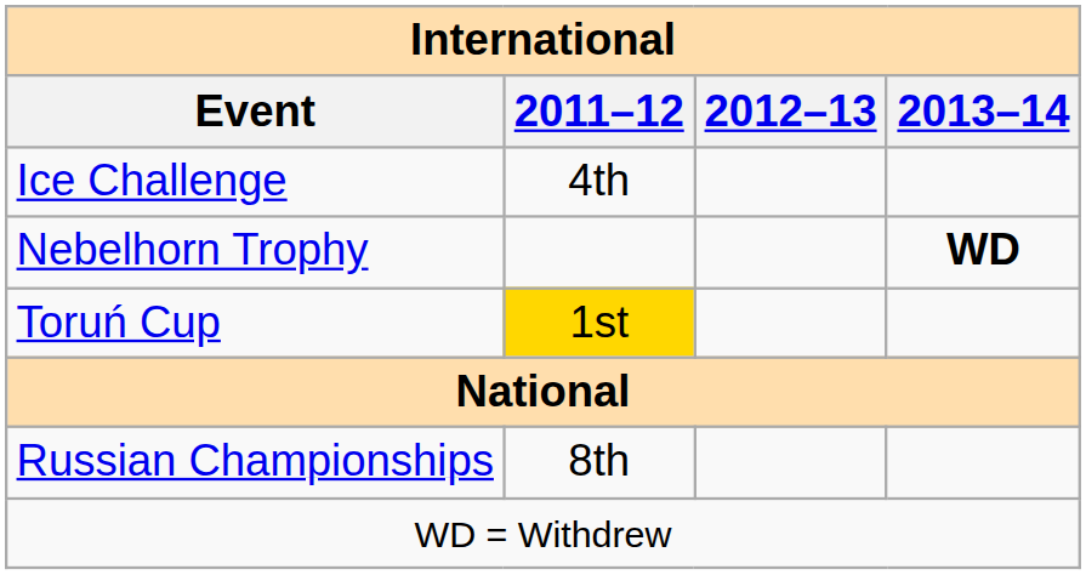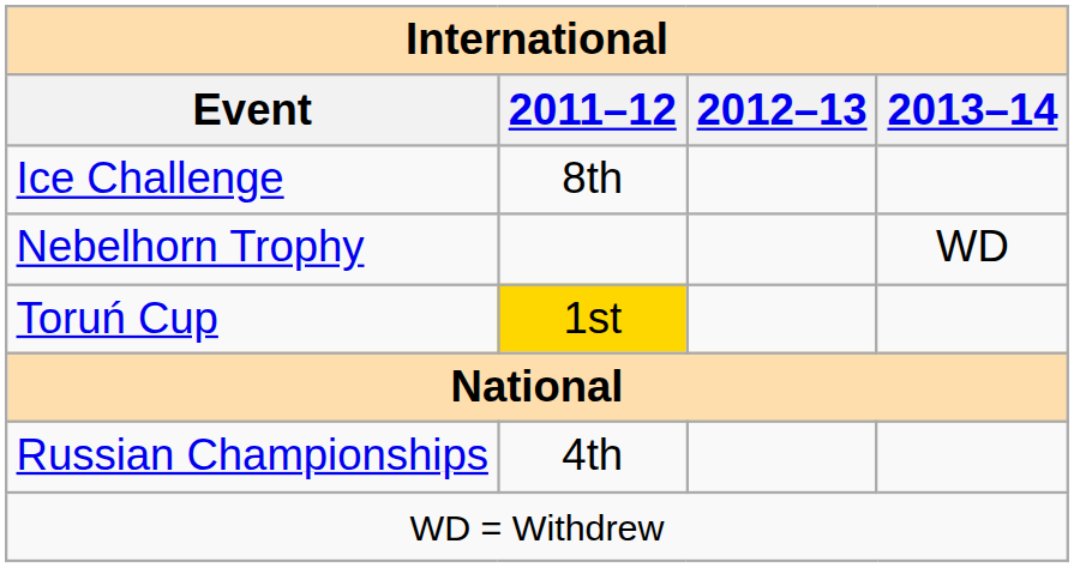Ice Challenge | 2011–12: 4th -> 8th
Nebelhorn Trophy | 2013–14: bold -> normal
Russian Championships | 2011–12: 8th -> 4th
